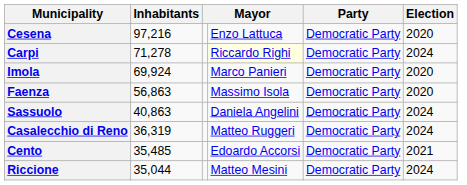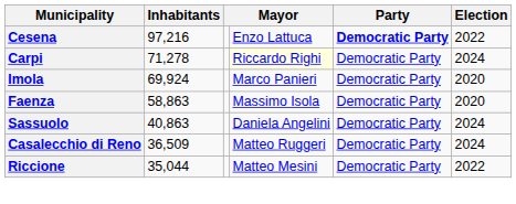Cesena | Party: normal -> bold
Cesena | Election: 2020 -> 2022
Faenza | Inhabitants: 56,863 -> 58,863
Casalecchio di Reno | Inhabitants: 36,319 -> 36,509
- row: Cento | 35,485 | Edoardo Accorsi | Democratic Party | 2021
Riccione | Election: 2024 -> 2022
